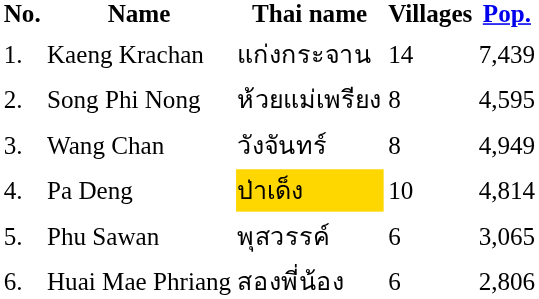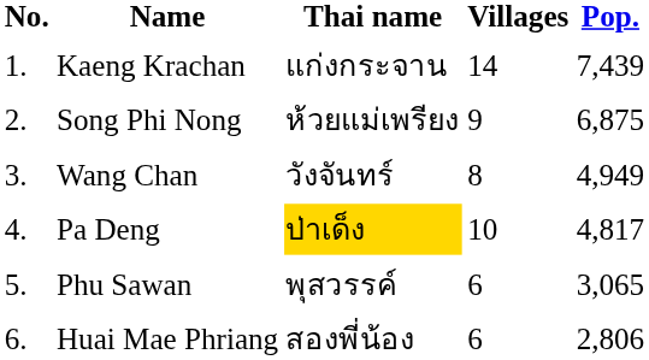Song Phi Nong | Villages: 8 -> 9
Song Phi Nong | Pop.: 4,595 -> 6,875
Pa Deng | Pop.: 4,814 -> 4,817
